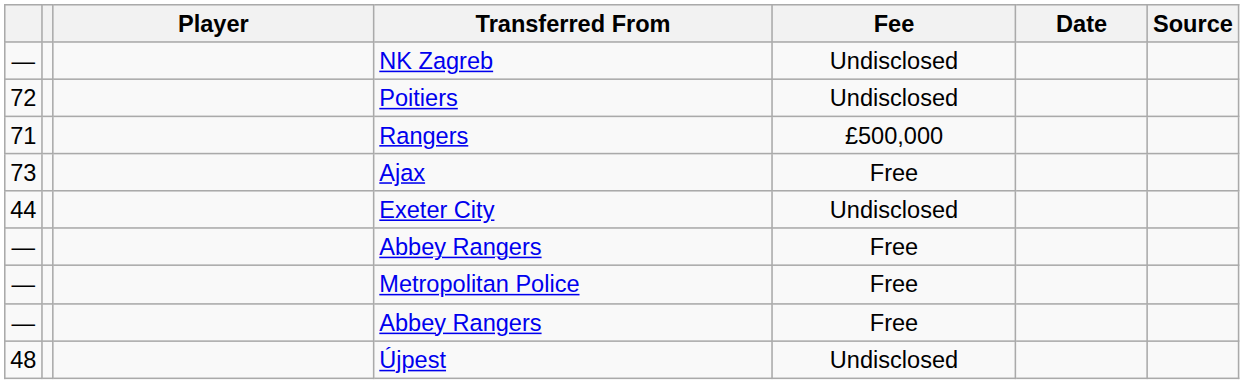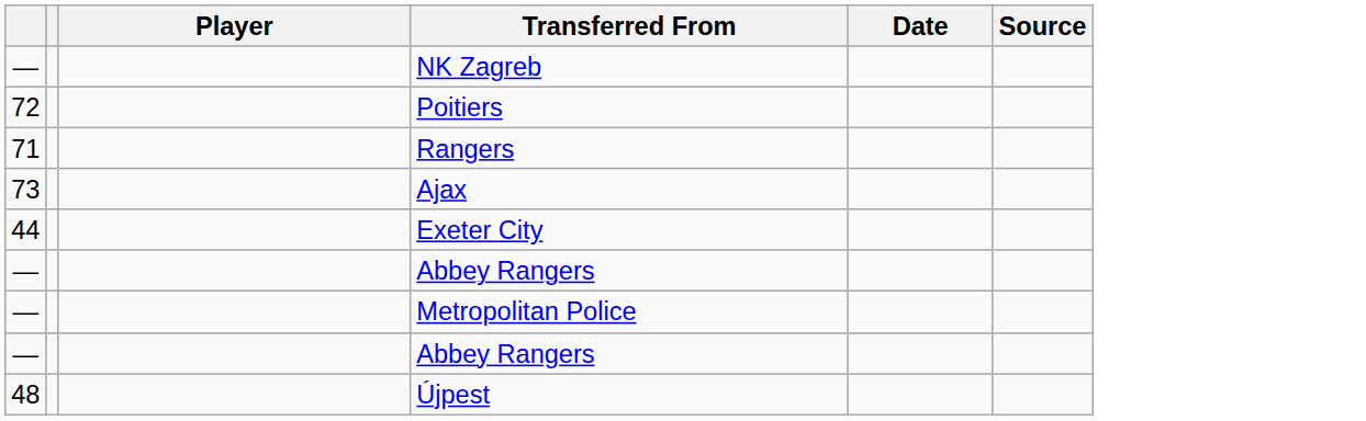- column: Fee | Undisclosed | Undisclosed | £500,000 | Free | Undisclosed | Free | Free | Free | Undisclosed
